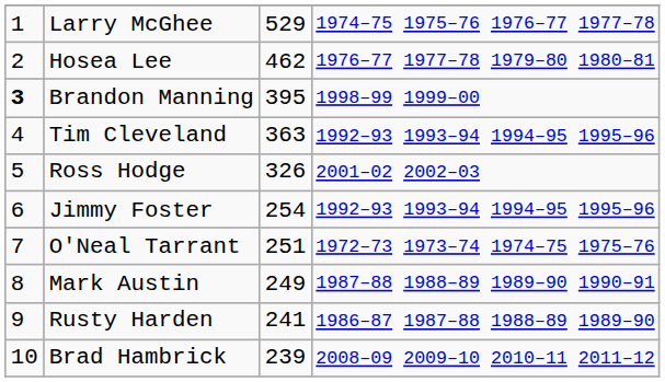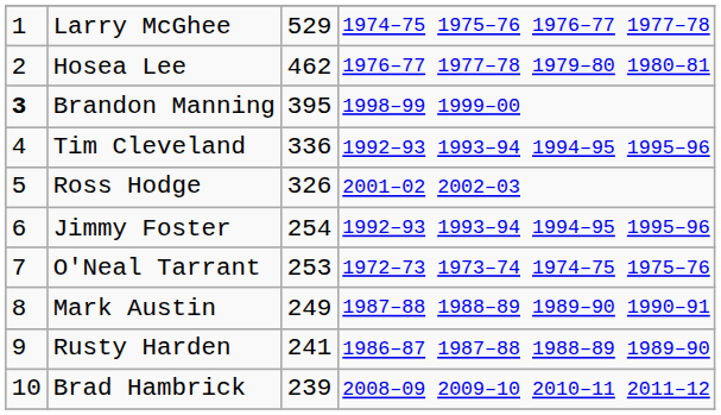Tim Cleveland | column 3: 363 -> 336
O'Neal Tarrant | column 3: 251 -> 253
